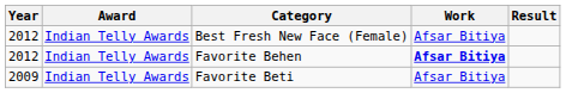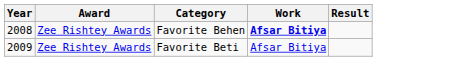- row: 2012 | Indian Telly Awards | Best Fresh New Face (Female) | Afsar Bitiya
Favorite Behen | Year: 2012 -> 2008
Favorite Behen | Award: Indian Telly Awards -> Zee Rishtey Awards
Favorite Beti | Award: Indian Telly Awards -> Zee Rishtey Awards
